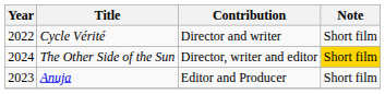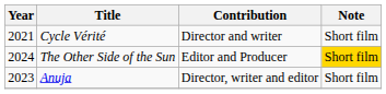Cycle Vérité | Year: 2022 -> 2021
The Other Side of the Sun | Contribution: Director, writer and editor -> Editor and Producer
Anuja | Contribution: Editor and Producer -> Director, writer and editor
